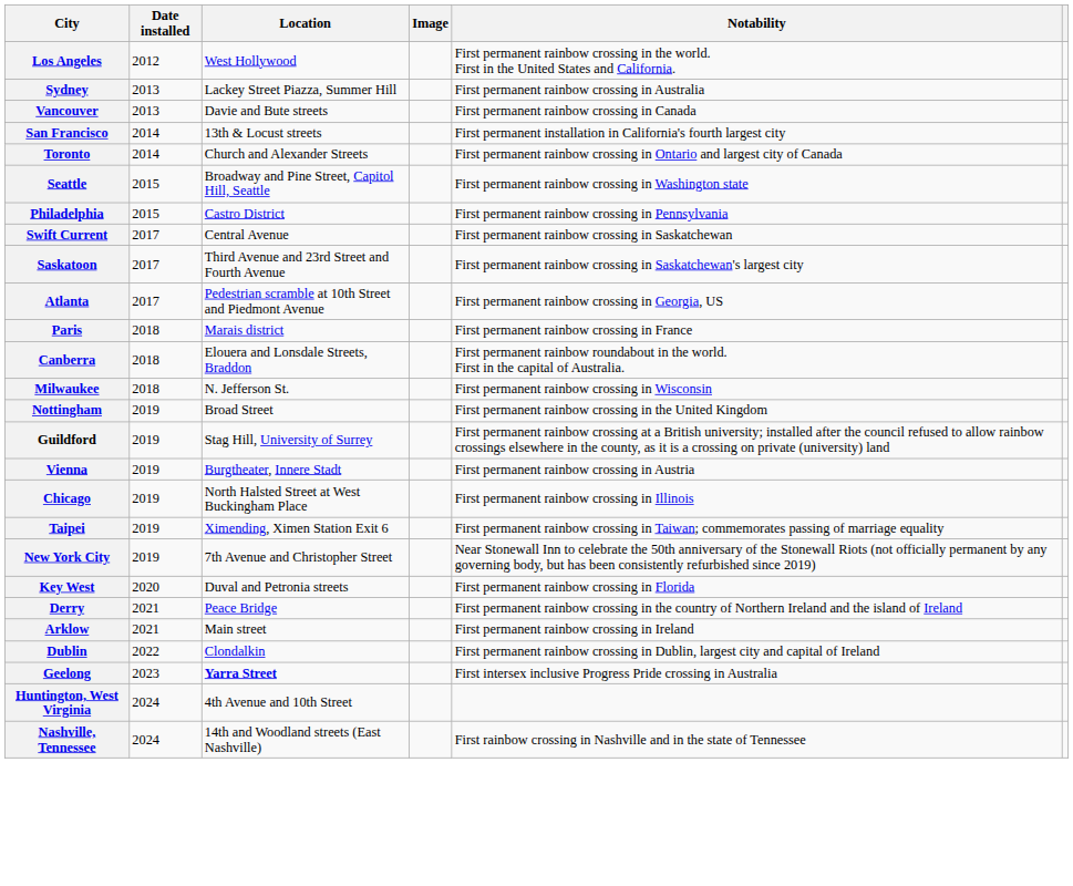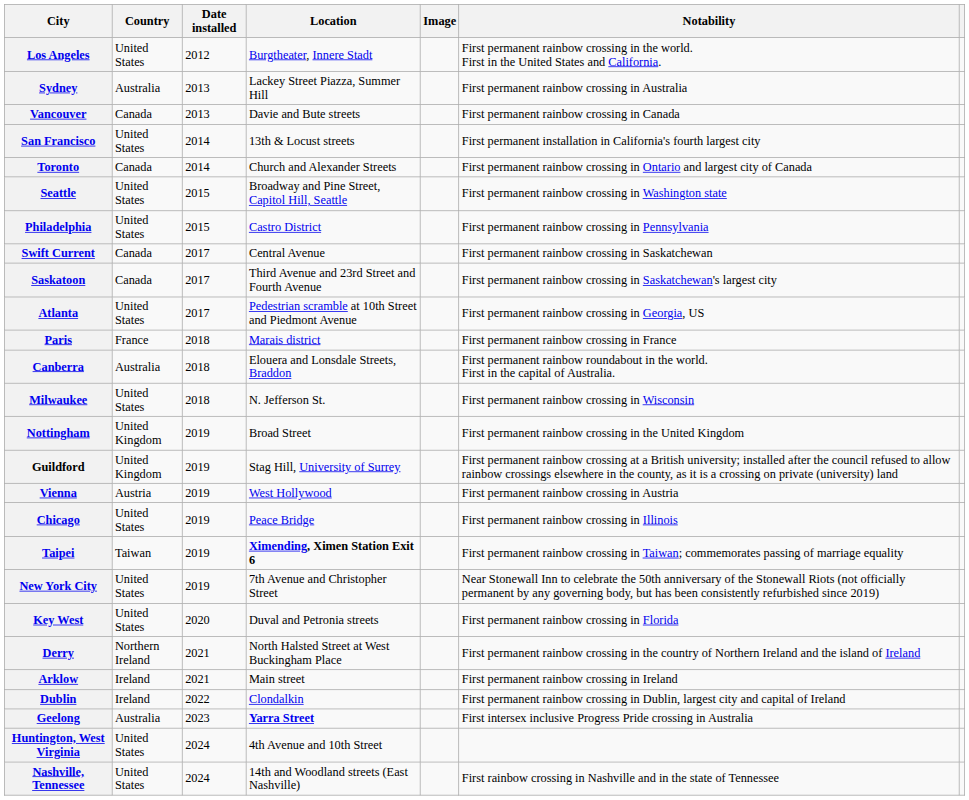+ column: Country | United States | Australia | Canada | United States | Canada | United States | United States | Canada | Canada | United States | France | Australia | United States | United Kingdom | United Kingdom | Austria | United States | Taiwan | United States | United States | Northern Ireland | Ireland | Ireland | Australia | United States | United States
Los Angeles | Location: West Hollywood -> Burgtheater, Innere Stadt
Vienna | Location: Burgtheater, Innere Stadt -> West Hollywood
Chicago | Location: North Halsted Street at West Buckingham Place -> Peace Bridge
Taipei | Location: normal -> bold
Derry | Location: Peace Bridge -> North Halsted Street at West Buckingham Place
